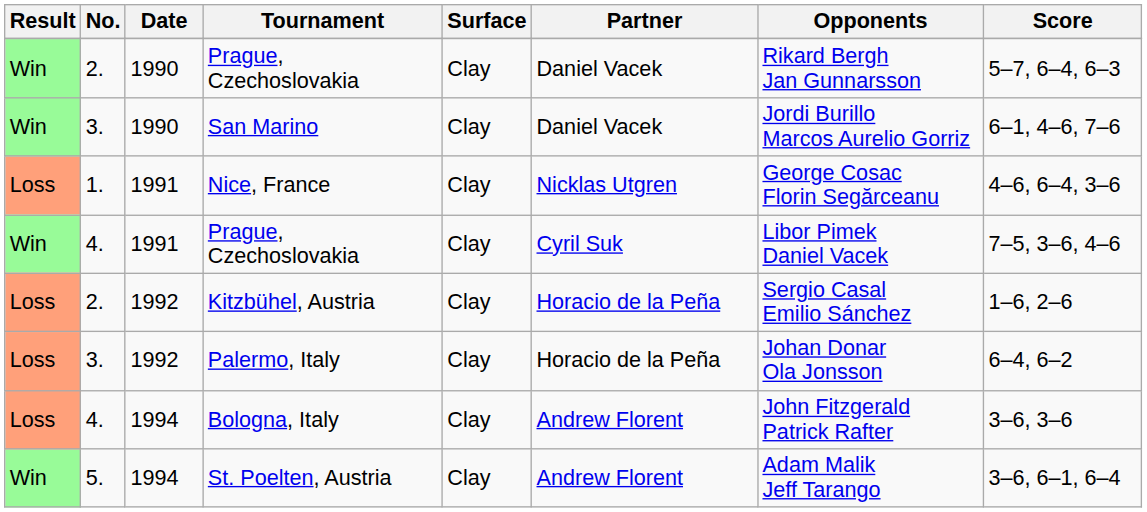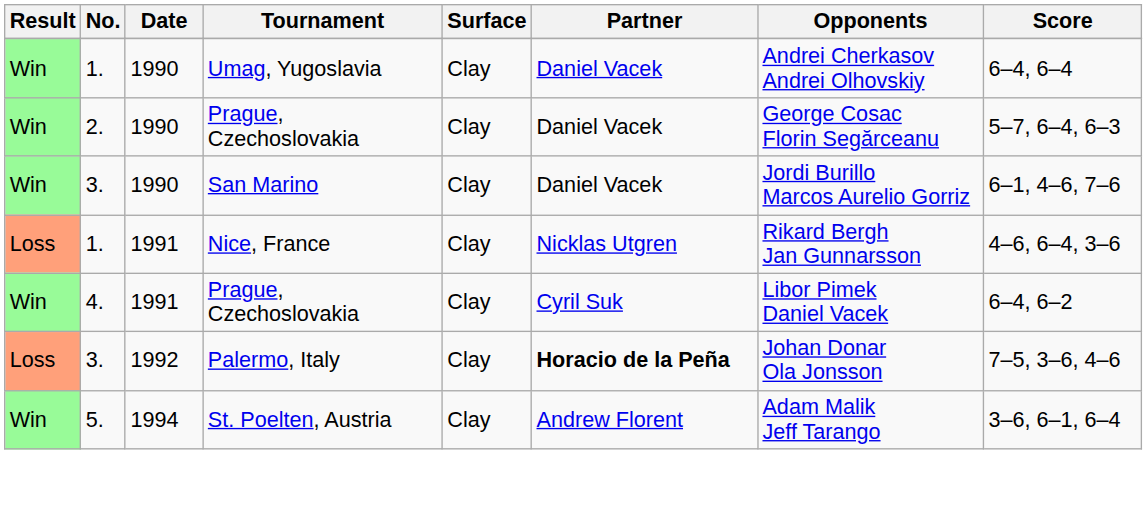+ row: Win | 1. | 1990 | Umag, Yugoslavia | Clay | Daniel Vacek | Andrei Cherkasov Andrei Olhovskiy | 6–4, 6–4
2. / Prague, Czechoslovakia | Opponents: Rikard Bergh Jan Gunnarsson -> George Cosac Florin Segărceanu
Nice, France | Opponents: George Cosac Florin Segărceanu -> Rikard Bergh Jan Gunnarsson
4. / Prague, Czechoslovakia | Score: 7–5, 3–6, 4–6 -> 6–4, 6–2
- row: Loss | 2. | 1992 | Kitzbühel, Austria | Clay | Horacio de la Peña | Sergio Casal Emilio Sánchez | 1–6, 2–6
Palermo, Italy | Partner: normal -> bold
Palermo, Italy | Score: 6–4, 6–2 -> 7–5, 3–6, 4–6
- row: Loss | 4. | 1994 | Bologna, Italy | Clay | Andrew Florent | John Fitzgerald Patrick Rafter | 3–6, 3–6
